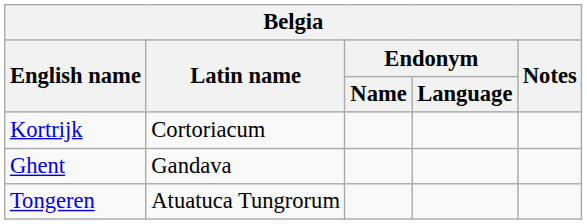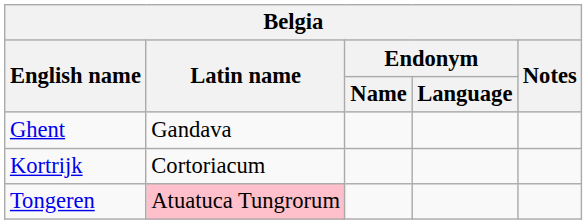rows swapped: Ghent <-> Kortrijk
Tongeren | Latin name: no background -> pink background
